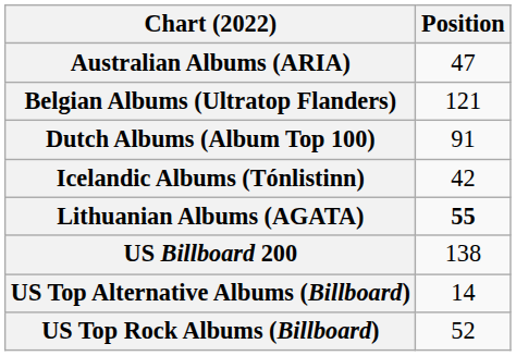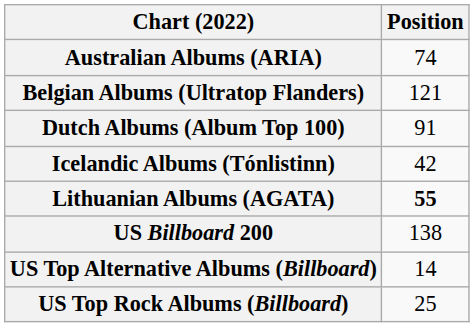Australian Albums (ARIA) | Position: 47 -> 74
US Top Rock Albums (Billboard) | Position: 52 -> 25
